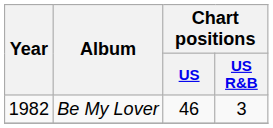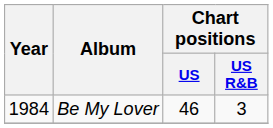Be My Lover | Year: 1982 -> 1984
